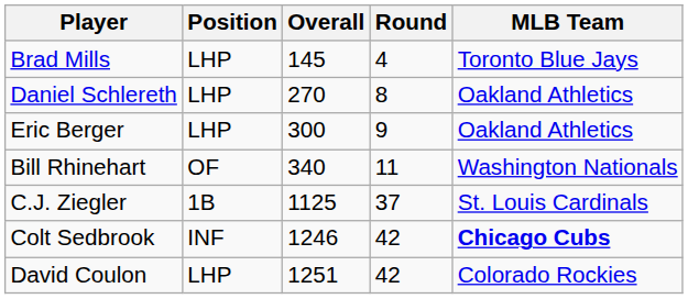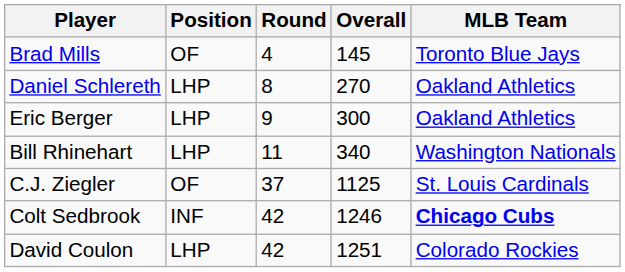columns swapped: Round <-> Overall
Brad Mills | Position: LHP -> OF
Bill Rhinehart | Position: OF -> LHP
C.J. Ziegler | Position: 1B -> OF
